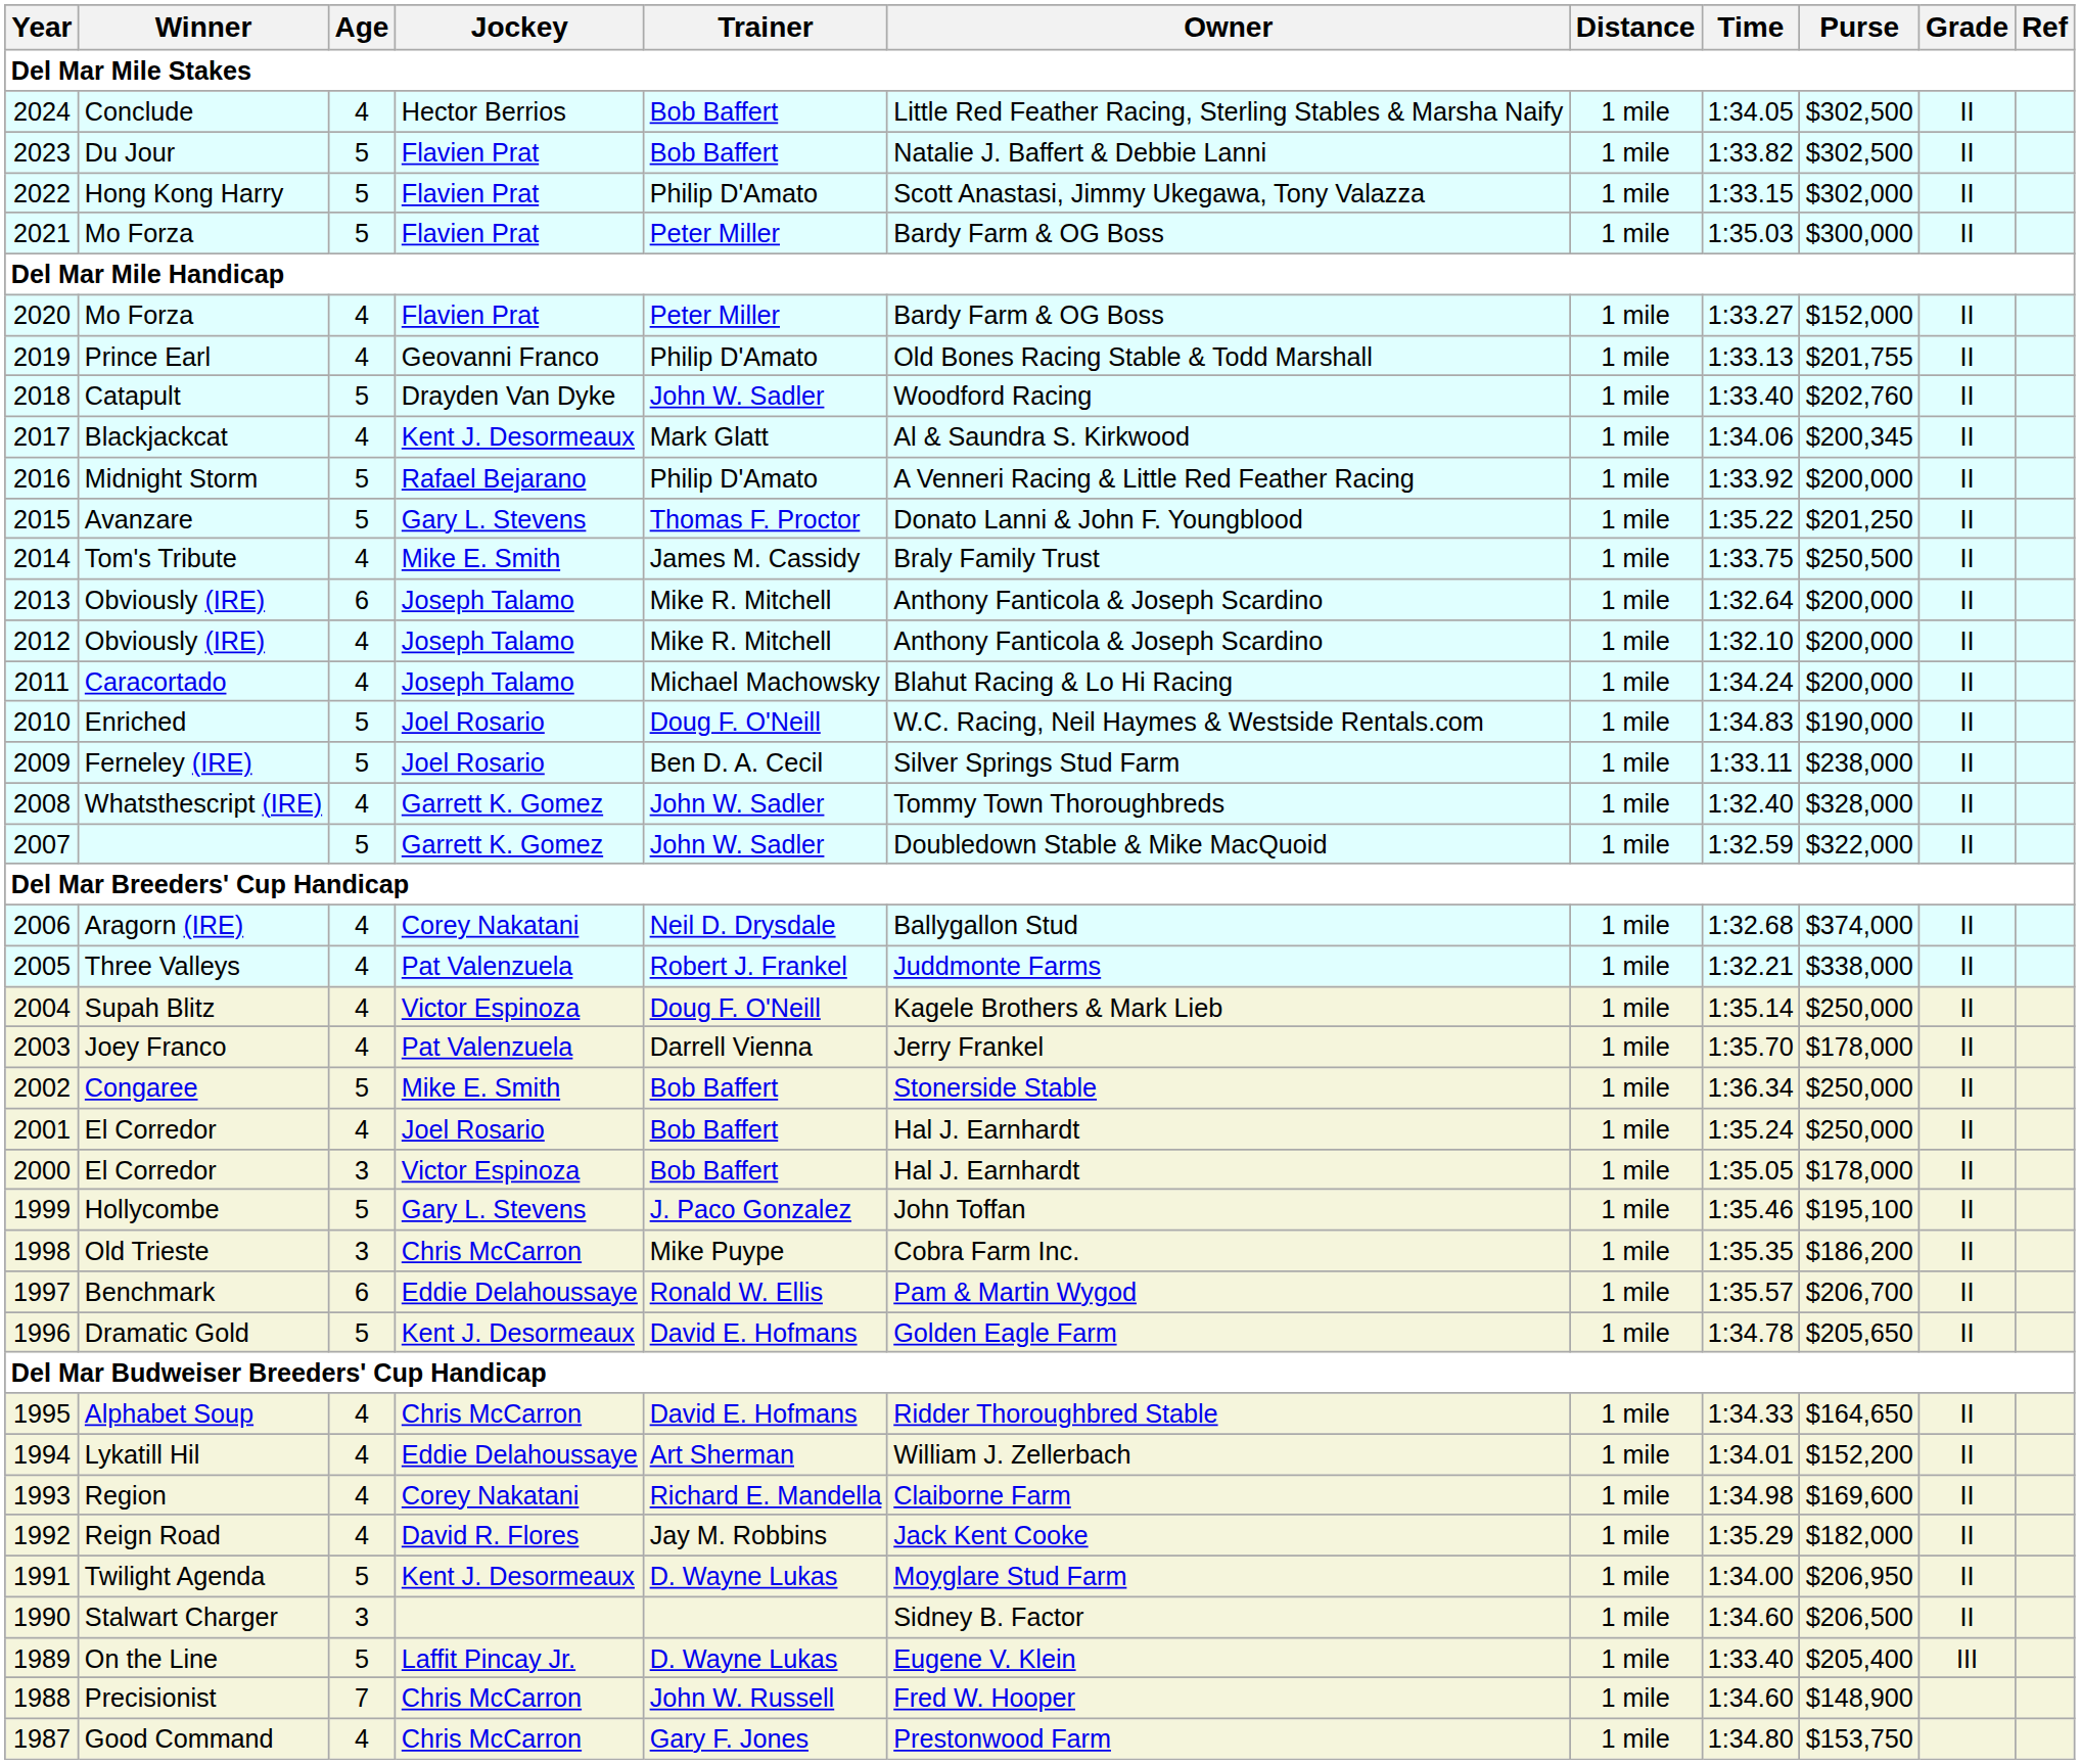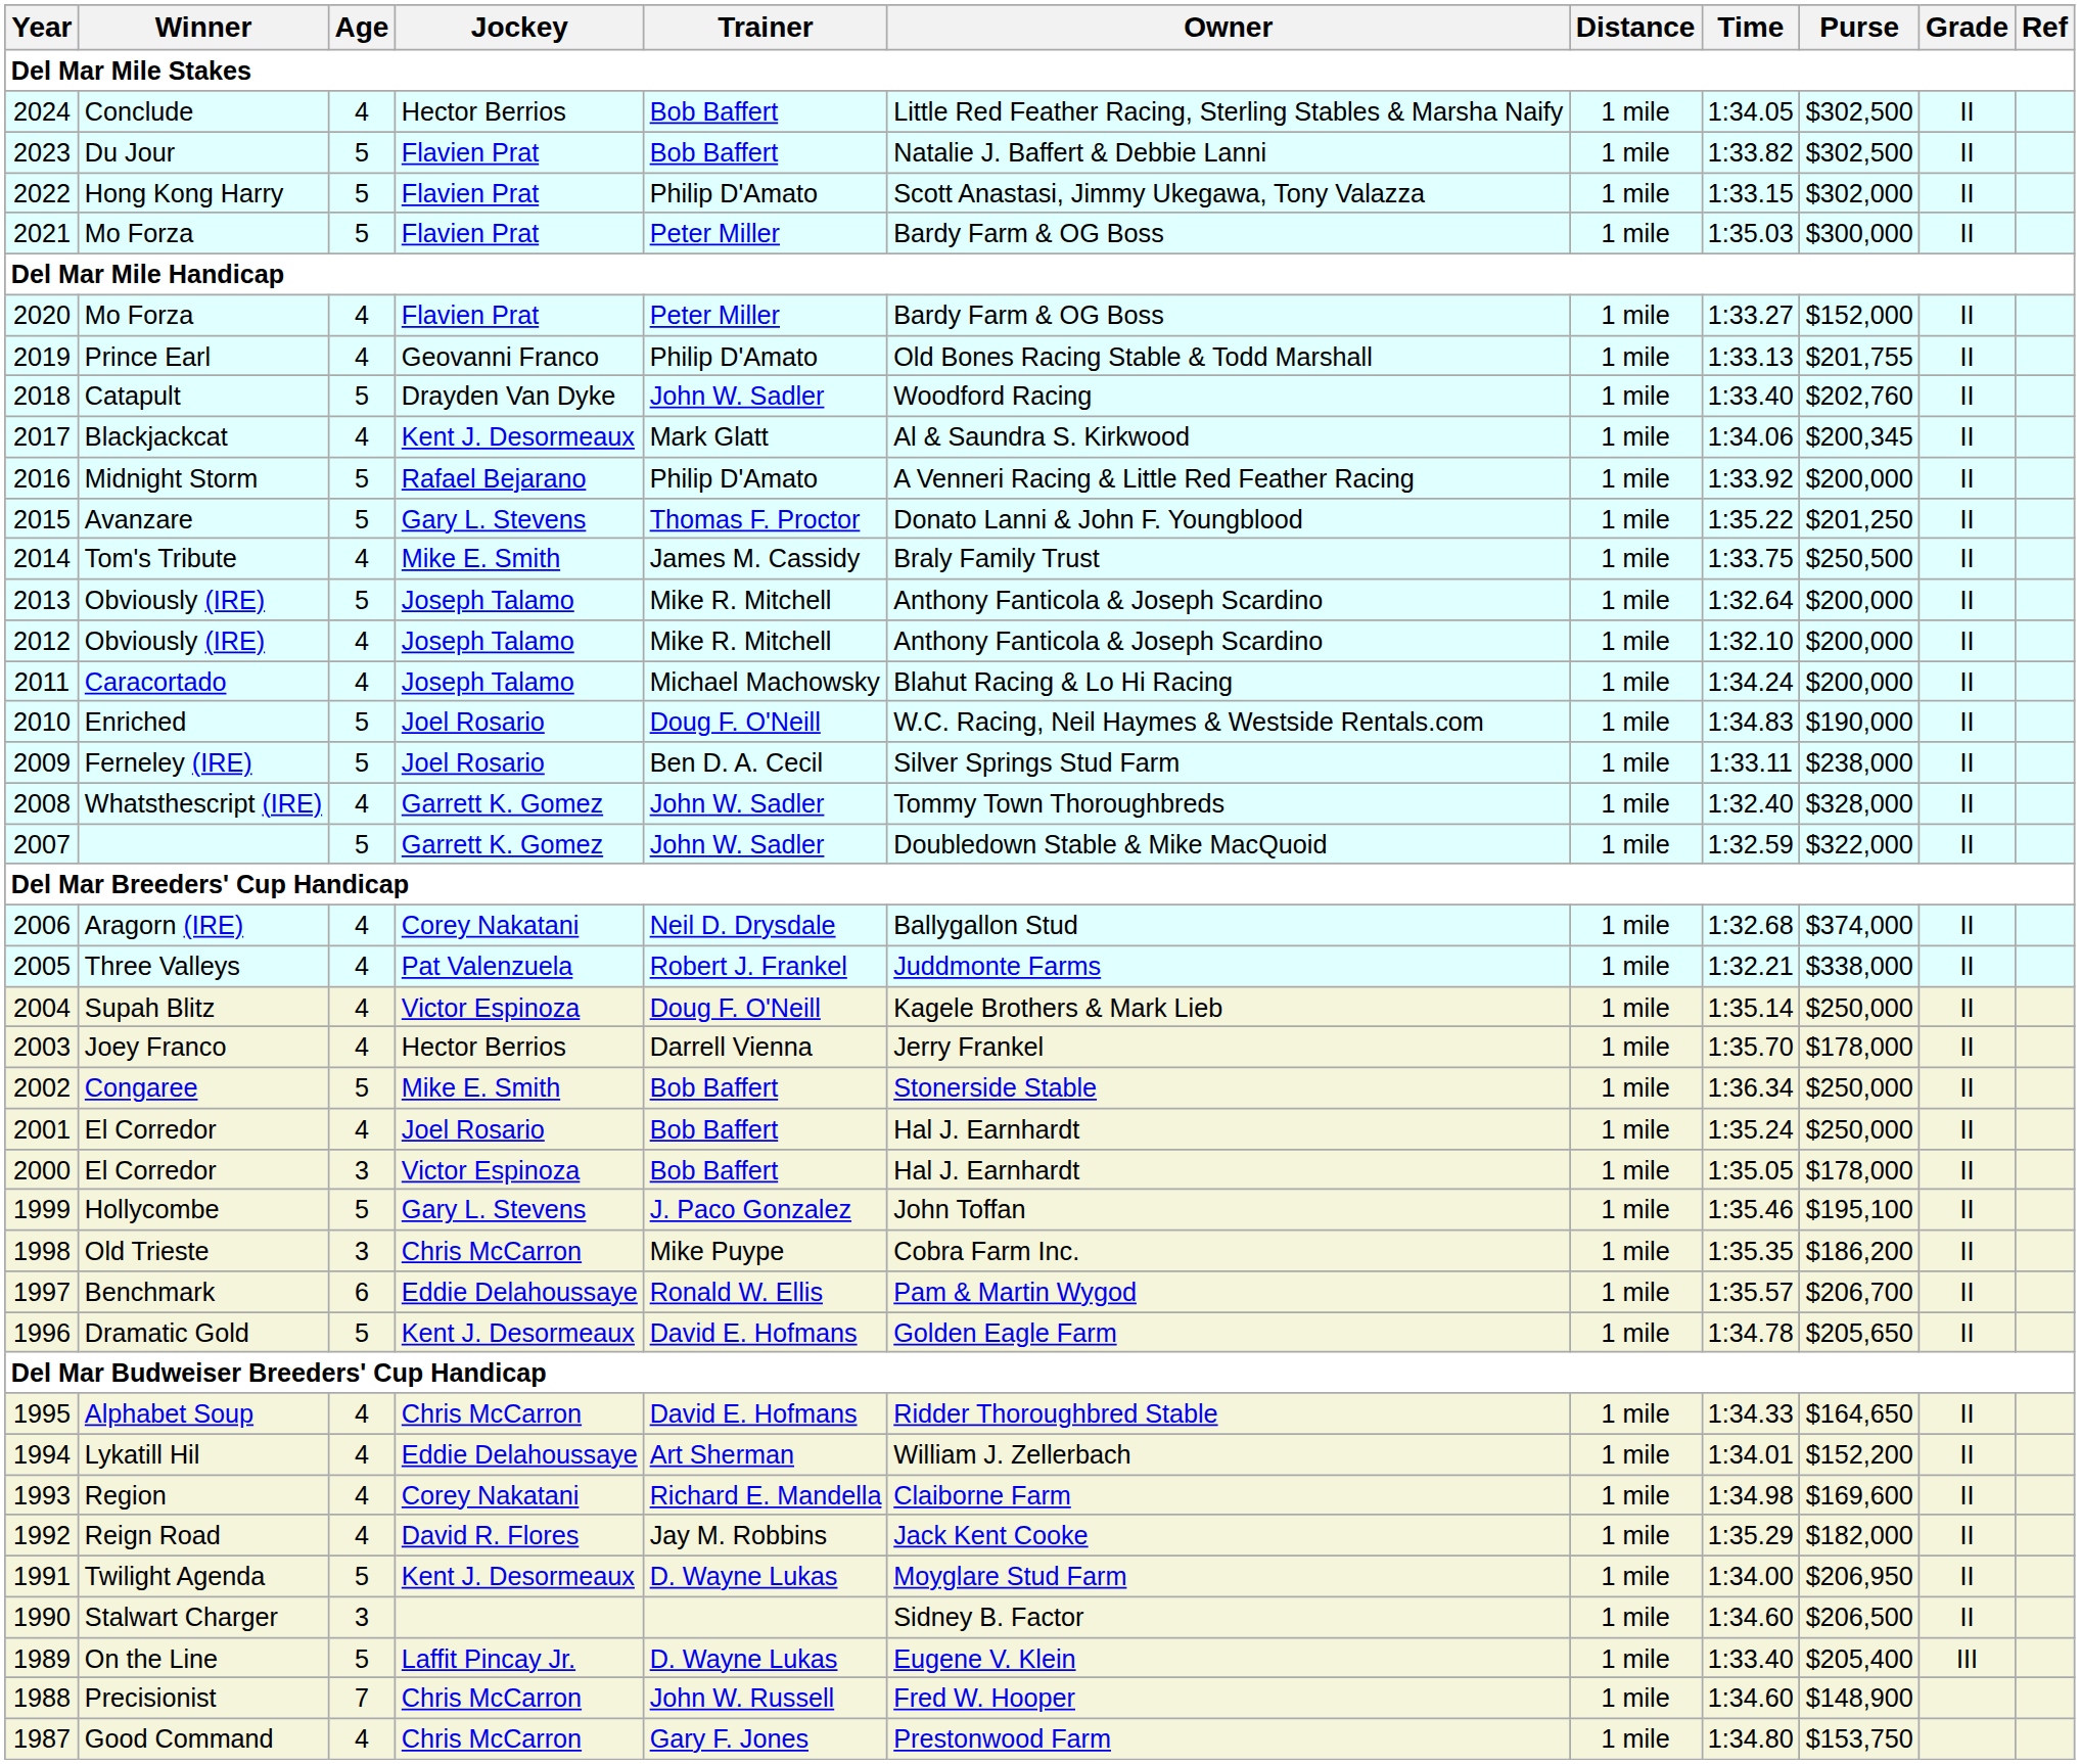2013 / Obviously (IRE) | Age: 6 -> 5
Joey Franco | Jockey: Pat Valenzuela -> Hector Berrios
